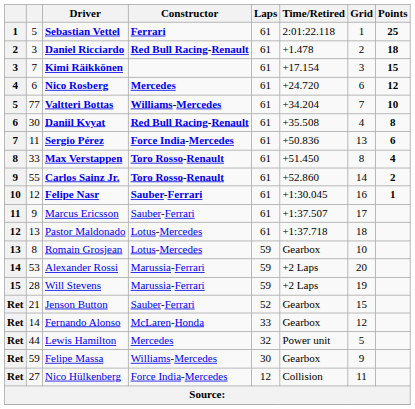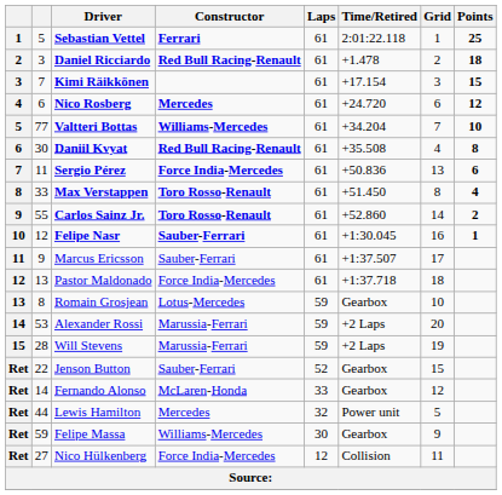Pastor Maldonado | Constructor: Lotus-Mercedes -> Force India-Mercedes
Jenson Button | column 2: 21 -> 22
